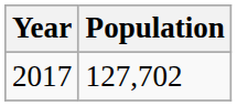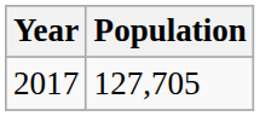2017 | Population: 127,702 -> 127,705
